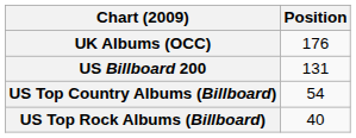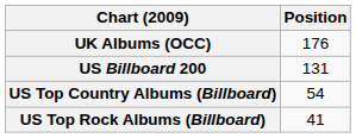US Top Rock Albums (Billboard) | Position: 40 -> 41
